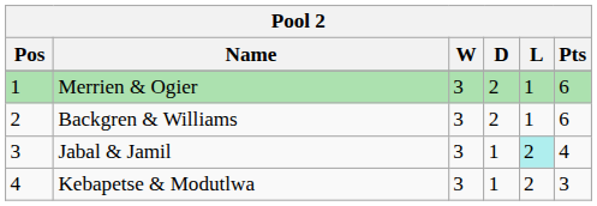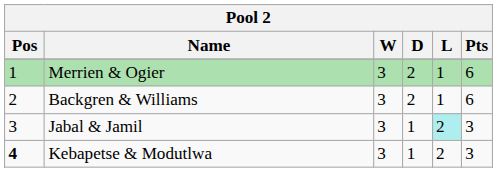Jabal & Jamil | Pts: 4 -> 3
Kebapetse & Modutlwa | Pos: normal -> bold
